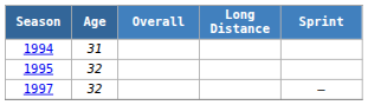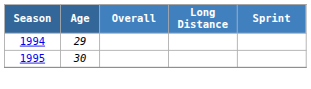1994 | Age: 31 -> 29
1995 | Age: 32 -> 30
- row: 1997 | 32 | —
